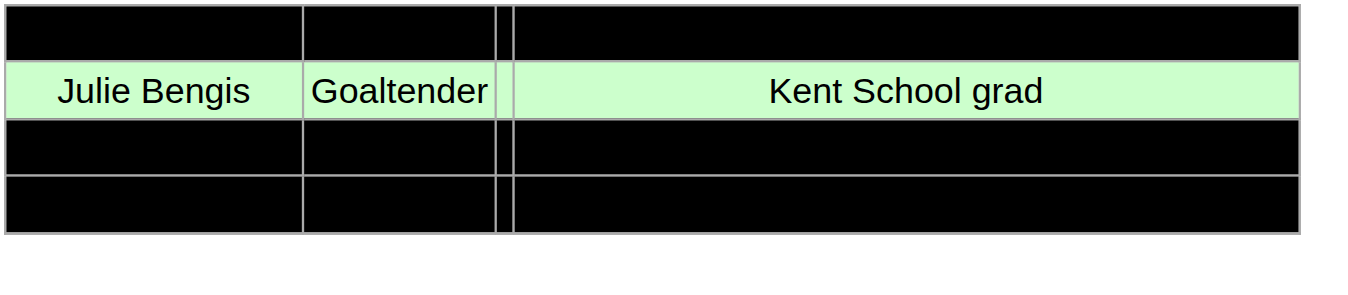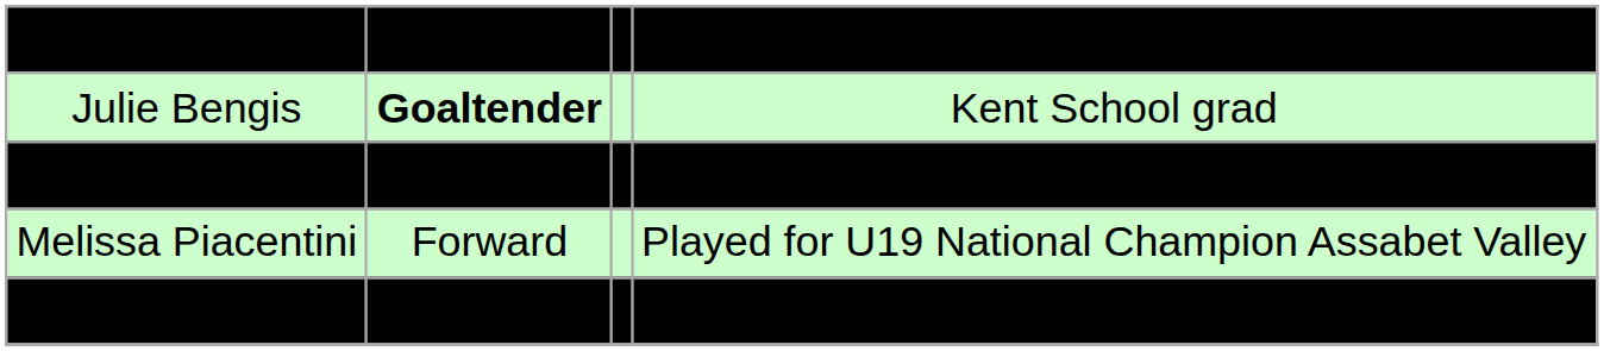Julie Bengis | column 2: normal -> bold
+ row: Melissa Piacentini | Forward | Played for U19 National Champion Assabet Valley
